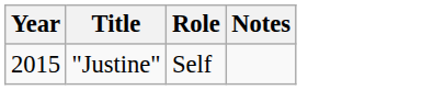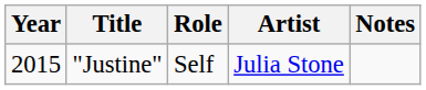+ column: Artist | Julia Stone
